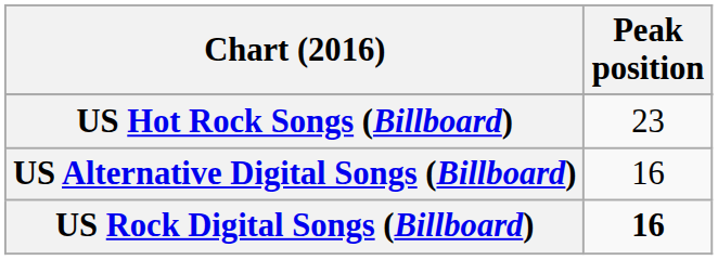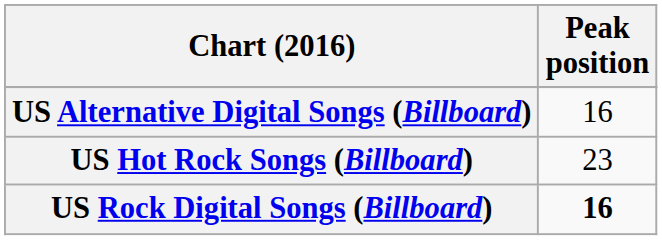rows swapped: US Alternative Digital Songs (Billboard) <-> US Hot Rock Songs (Billboard)
